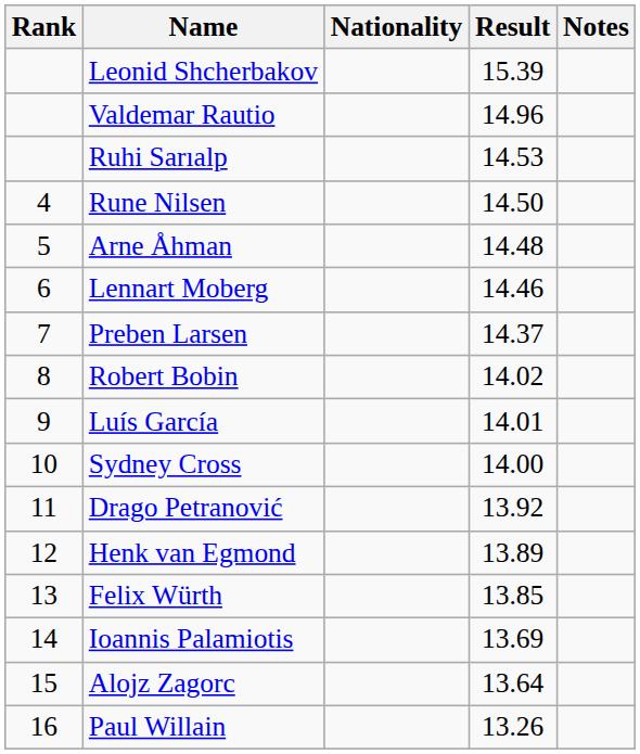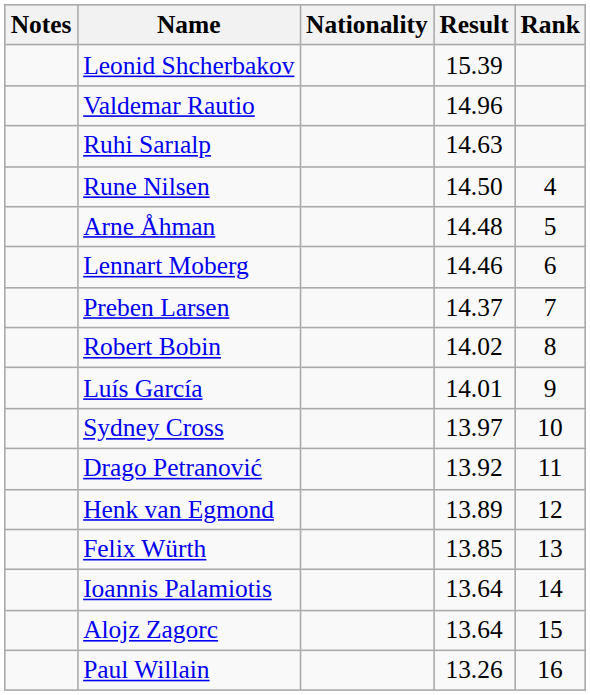columns swapped: Rank <-> Notes
Ruhi Sarıalp | Result: 14.53 -> 14.63
Sydney Cross | Result: 14.00 -> 13.97
Ioannis Palamiotis | Result: 13.69 -> 13.64
